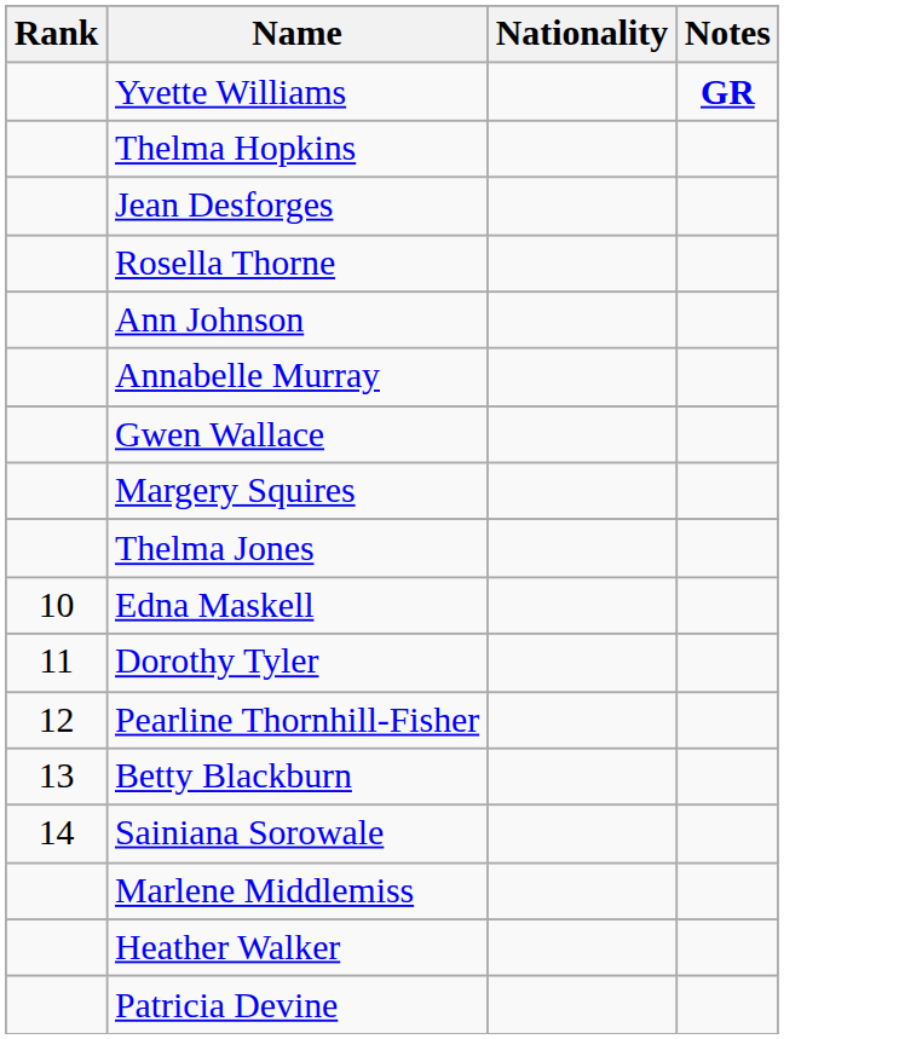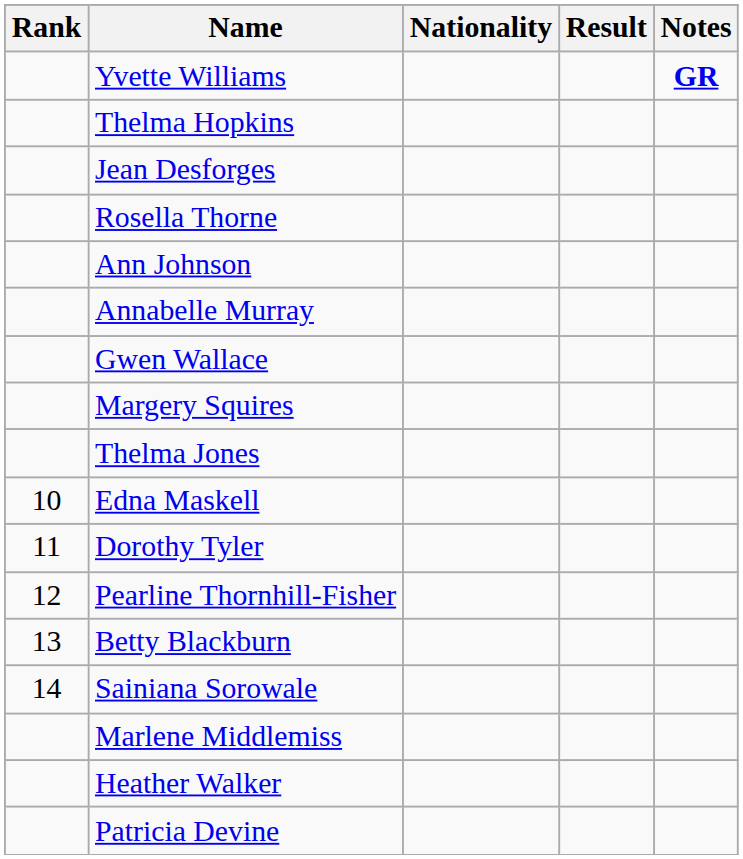+ column: Result
